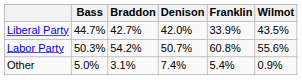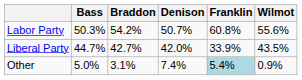rows swapped: Labor Party <-> Liberal Party
Other | Franklin: no background -> lightblue background
